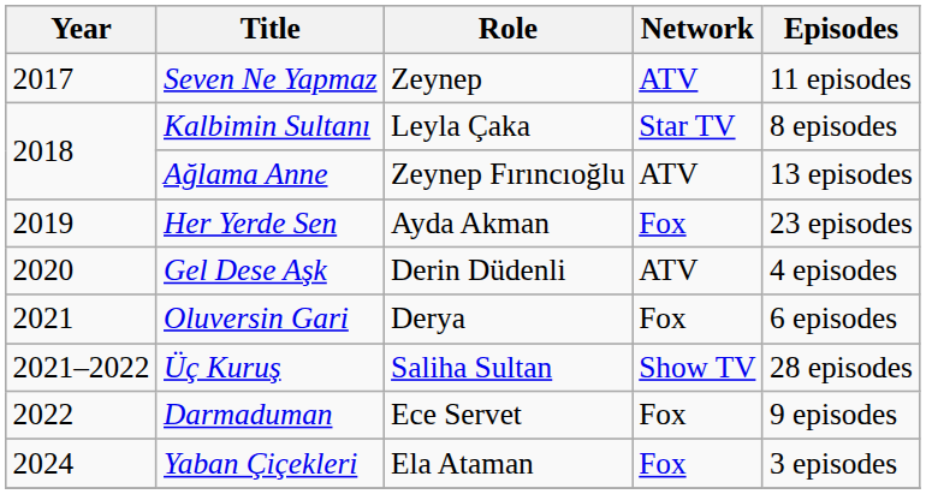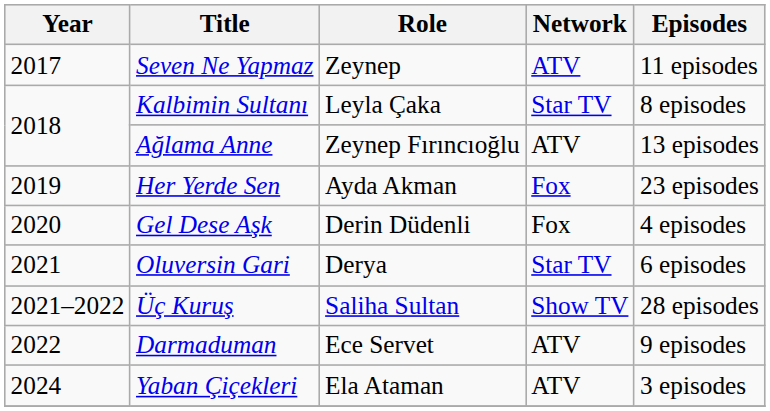Gel Dese Aşk | Network: ATV -> Fox
Oluversin Gari | Network: Fox -> Star TV
Darmaduman | Network: Fox -> ATV
Yaban Çiçekleri | Network: Fox -> ATV
